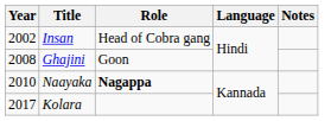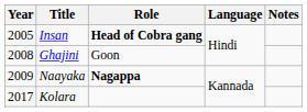Insan | Year: 2002 -> 2005
Insan | Role: normal -> bold
Naayaka | Year: 2010 -> 2009
